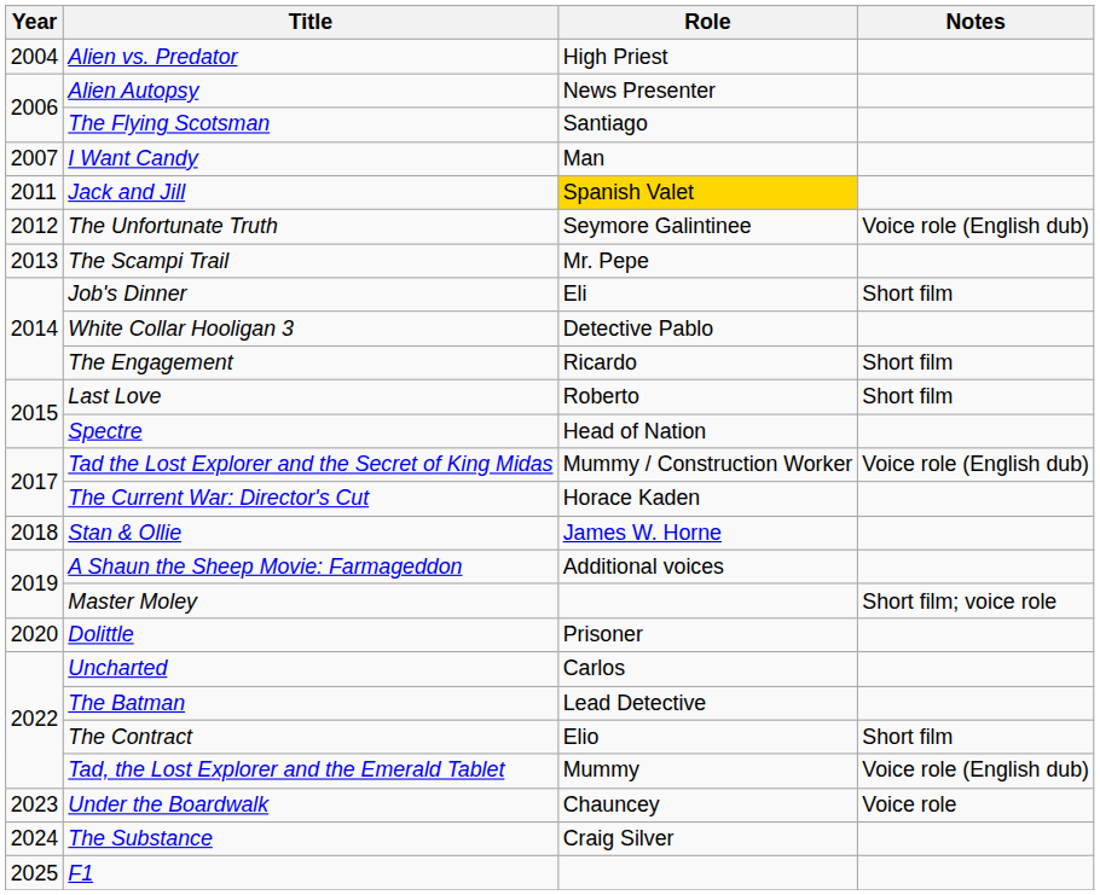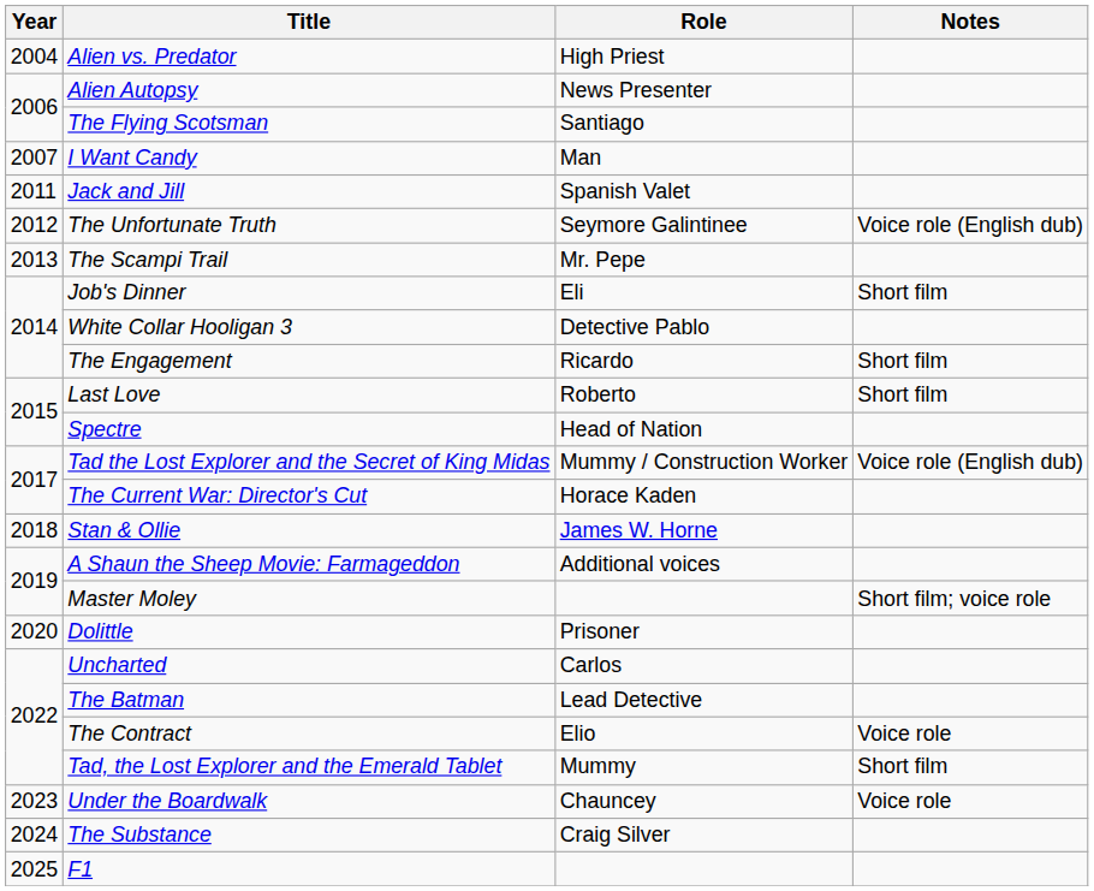Jack and Jill | Role: gold background -> no background
The Contract | Notes: Short film -> Voice role
Tad, the Lost Explorer and the Emerald Tablet | Notes: Voice role (English dub) -> Short film
